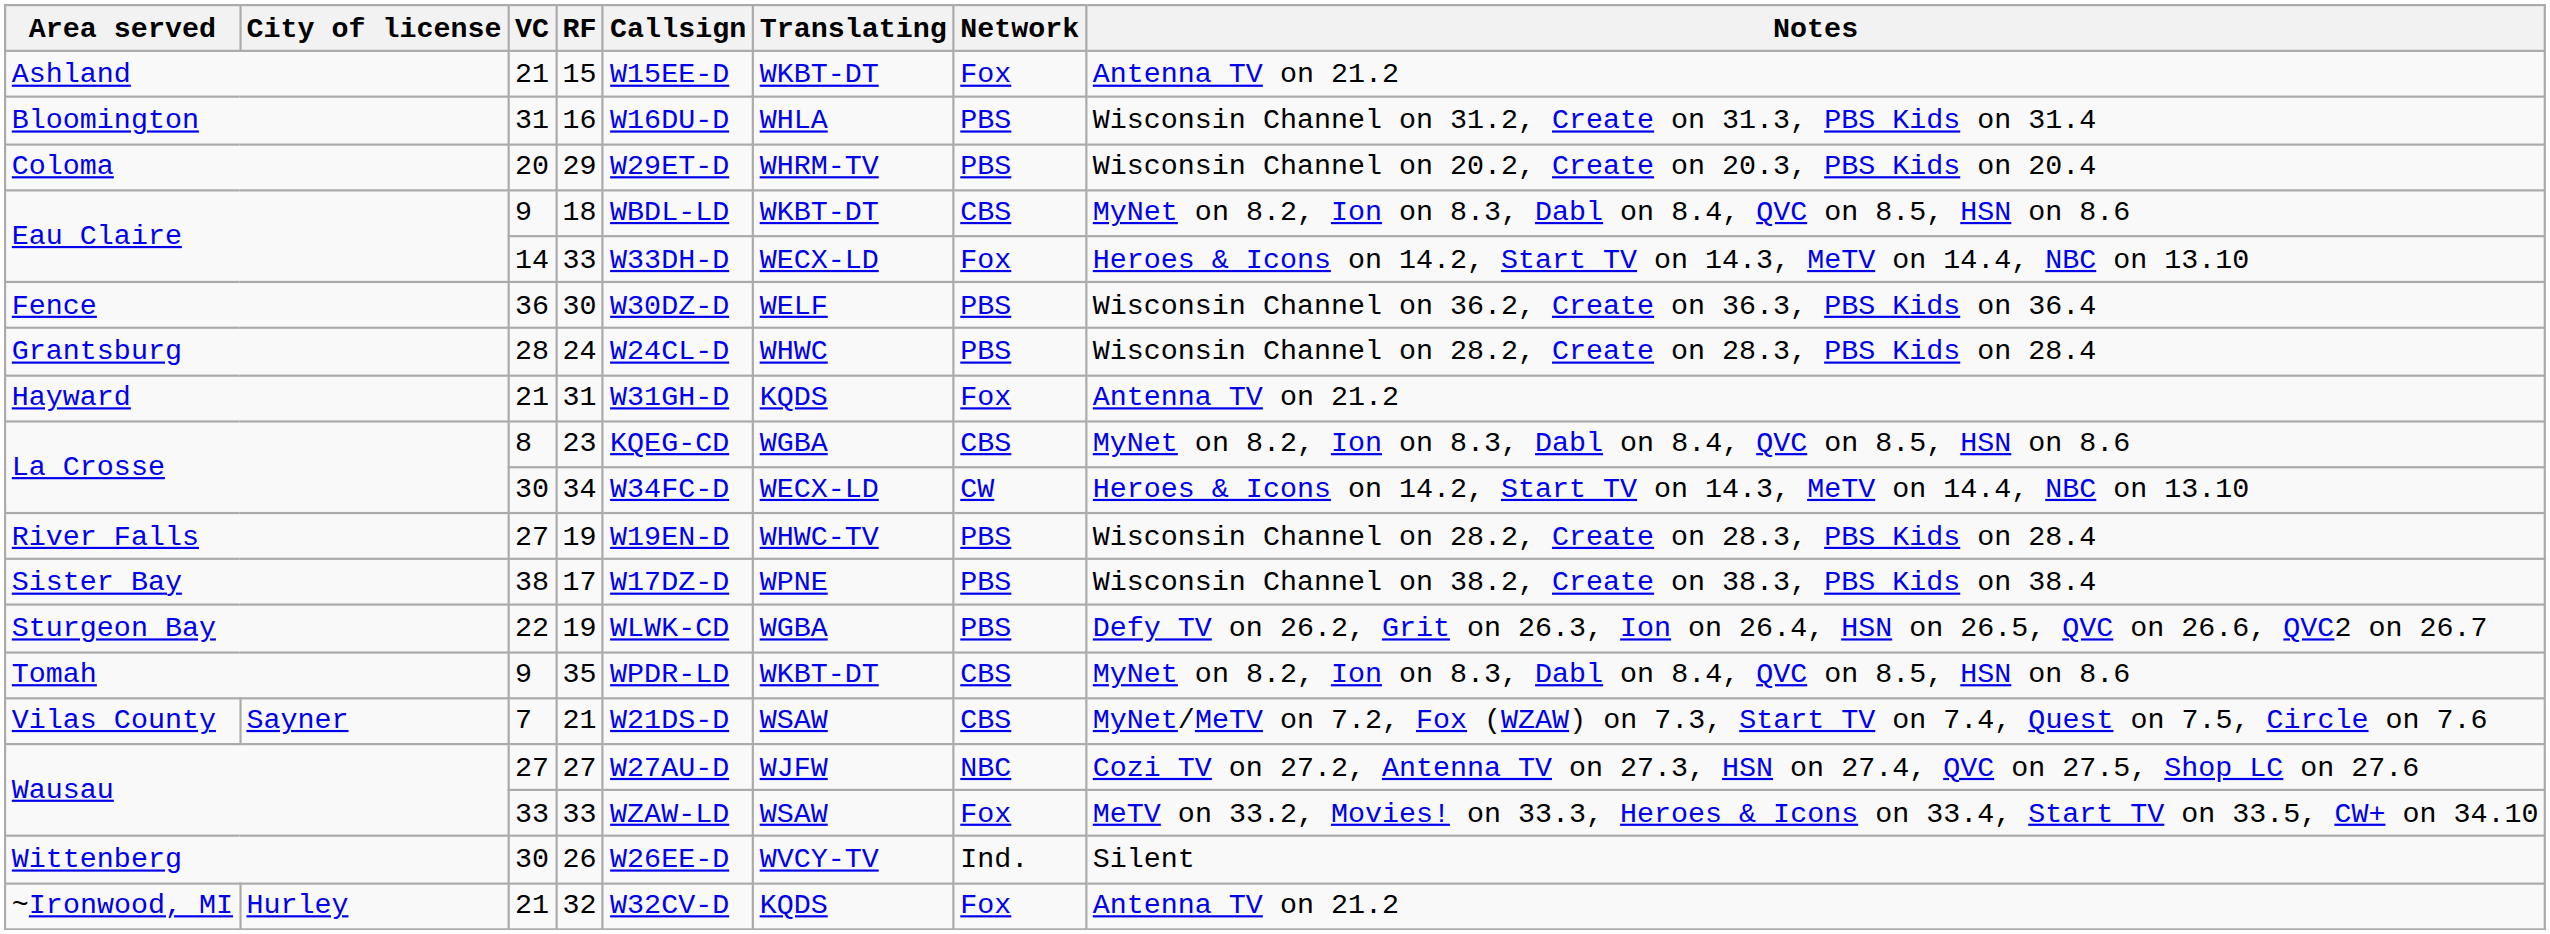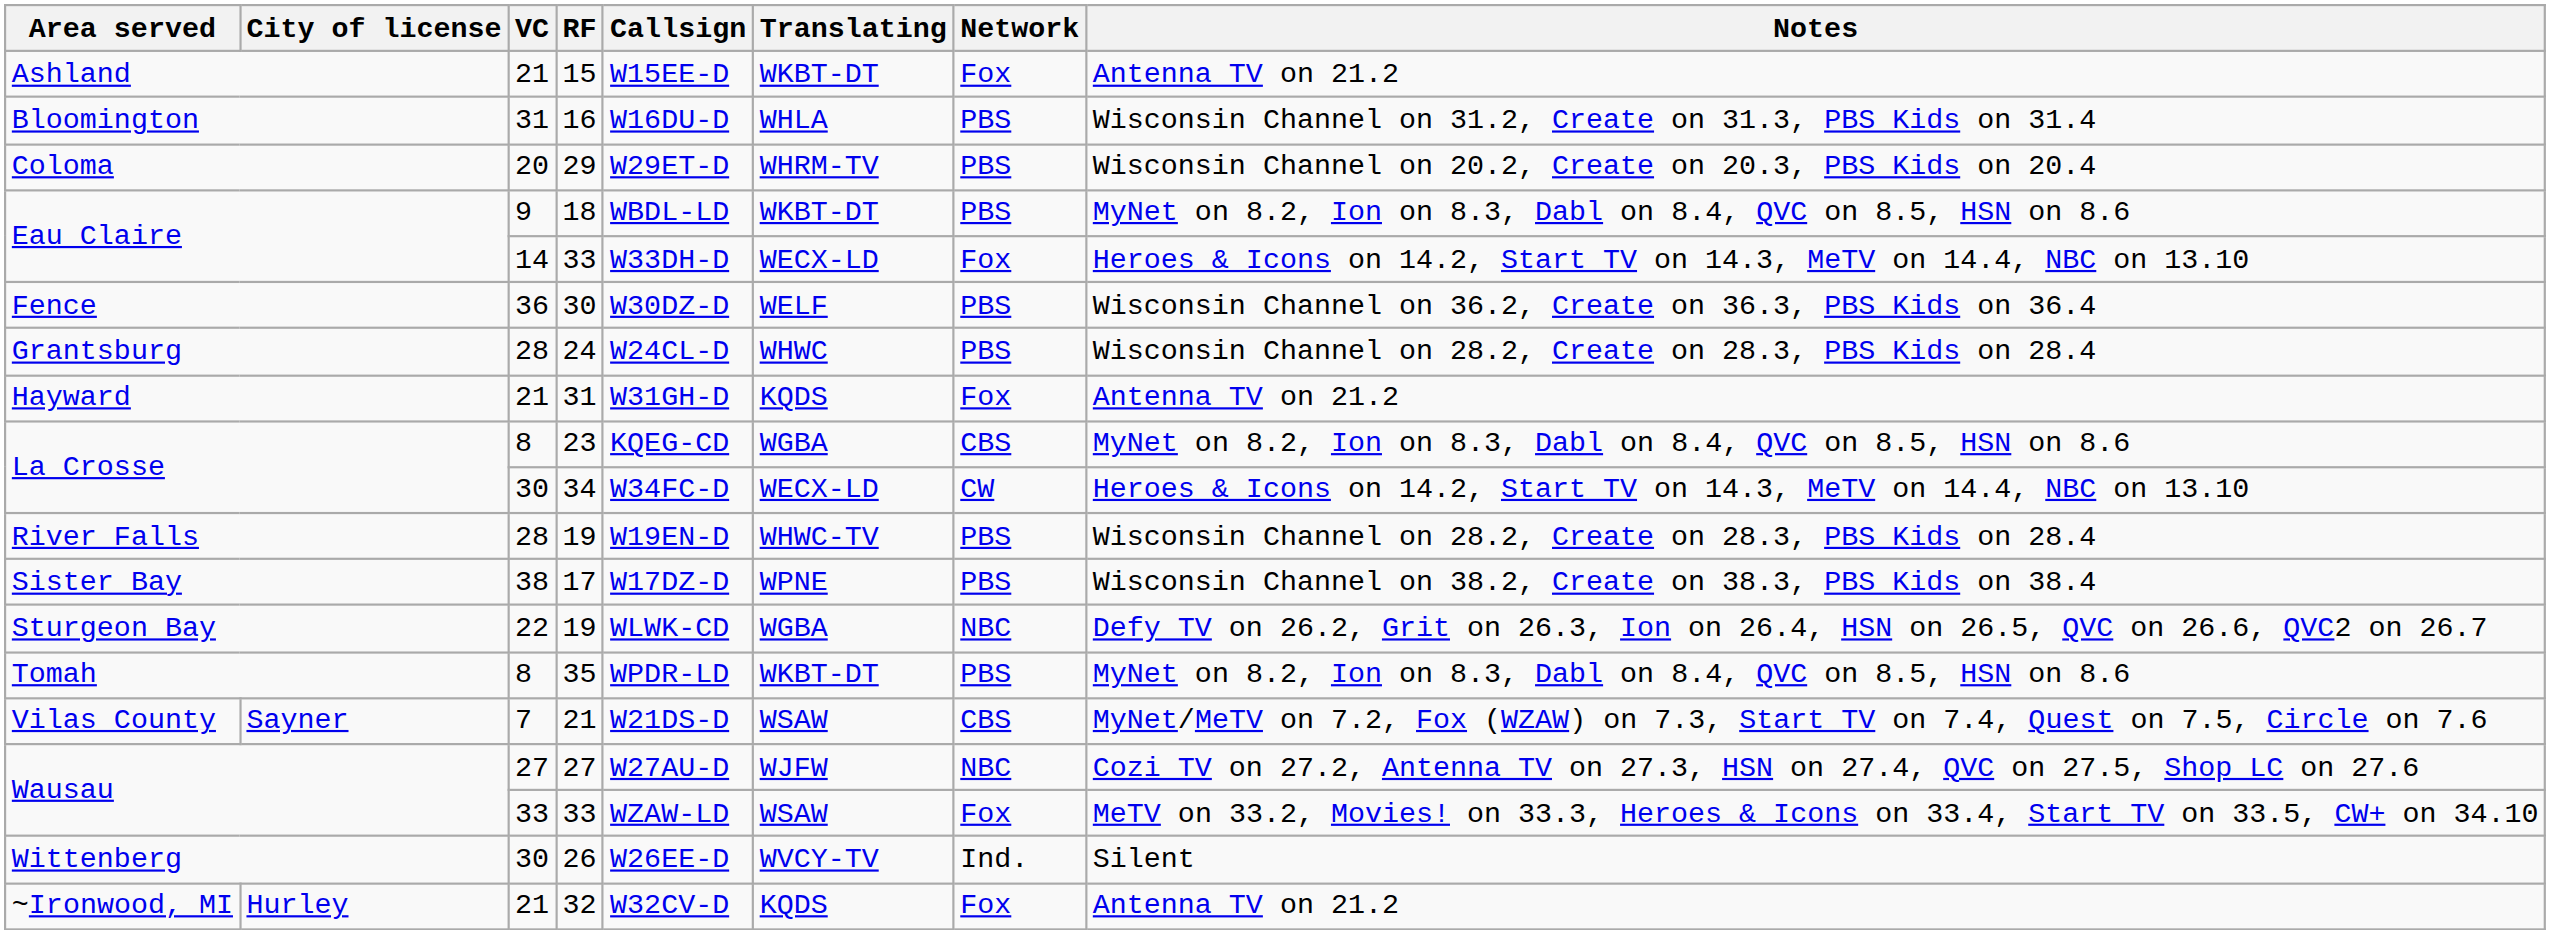18 | Network: CBS -> PBS
River Falls / 19 | VC: 27 -> 28
Sturgeon Bay / 19 | Network: PBS -> NBC
35 | VC: 9 -> 8
35 | Network: CBS -> PBS
